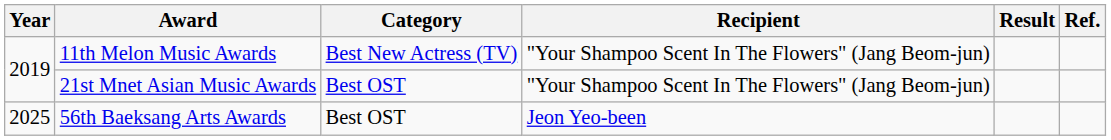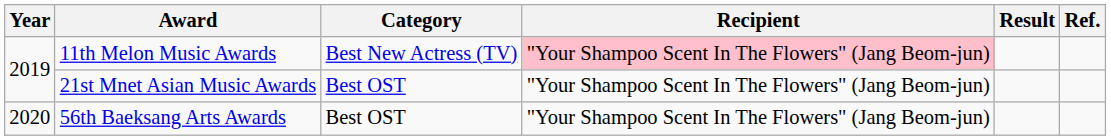11th Melon Music Awards | Recipient: no background -> pink background
56th Baeksang Arts Awards | Year: 2025 -> 2020
56th Baeksang Arts Awards | Recipient: Jeon Yeo-been -> "Your Shampoo Scent In The Flowers" (Jang Beom-jun)
